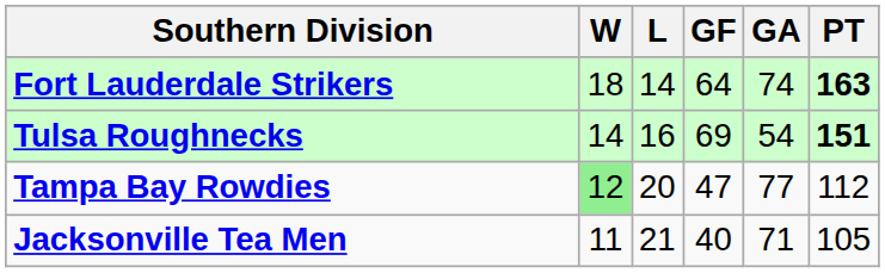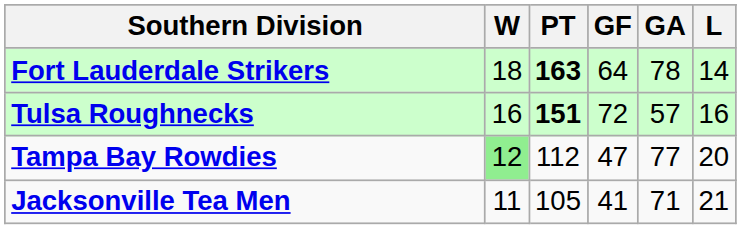columns swapped: L <-> PT
Fort Lauderdale Strikers | GA: 74 -> 78
Tulsa Roughnecks | W: 14 -> 16
Tulsa Roughnecks | GF: 69 -> 72
Tulsa Roughnecks | GA: 54 -> 57
Jacksonville Tea Men | GF: 40 -> 41
